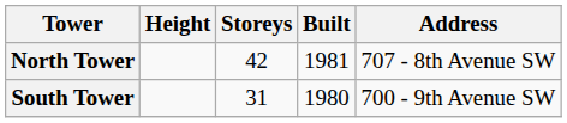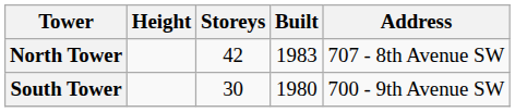North Tower | Built: 1981 -> 1983
South Tower | Storeys: 31 -> 30
